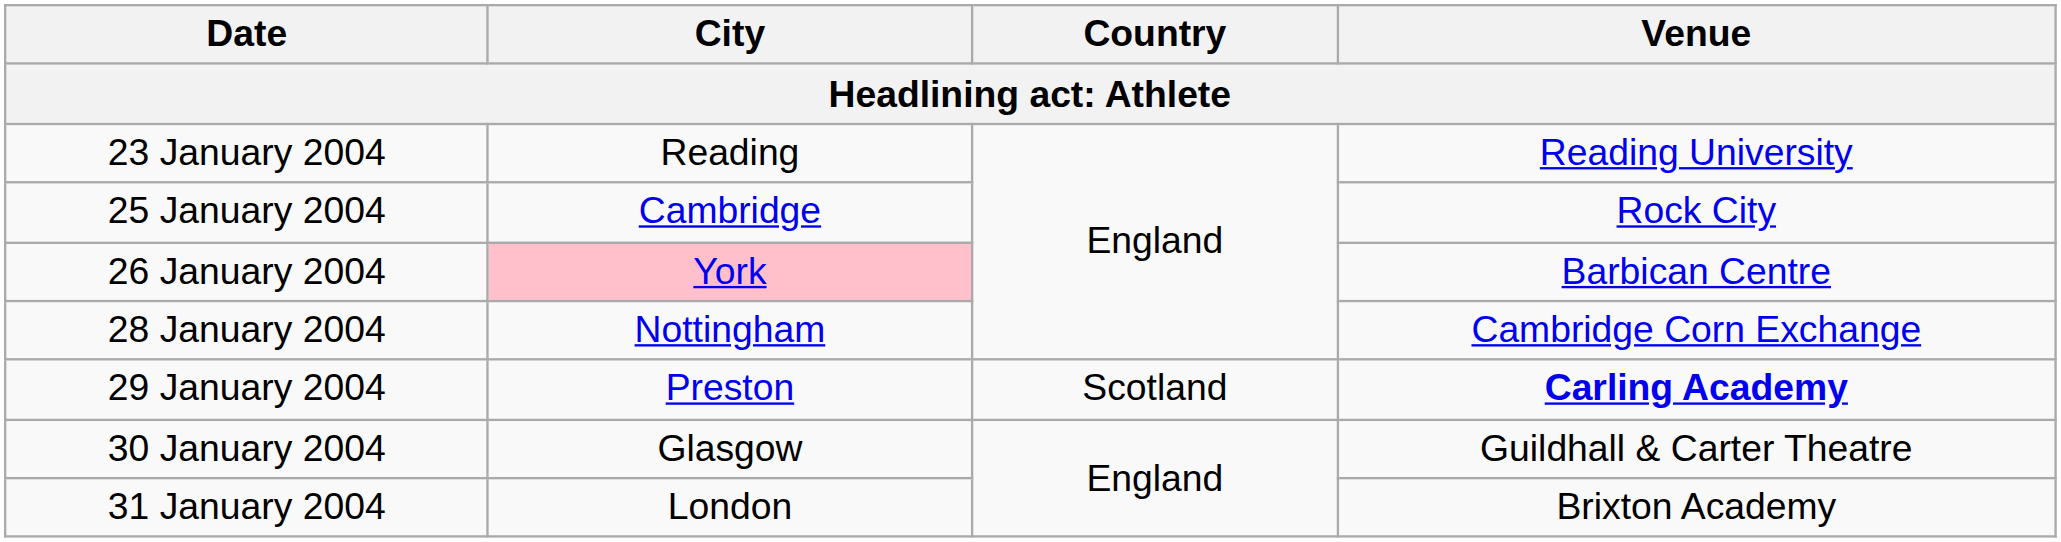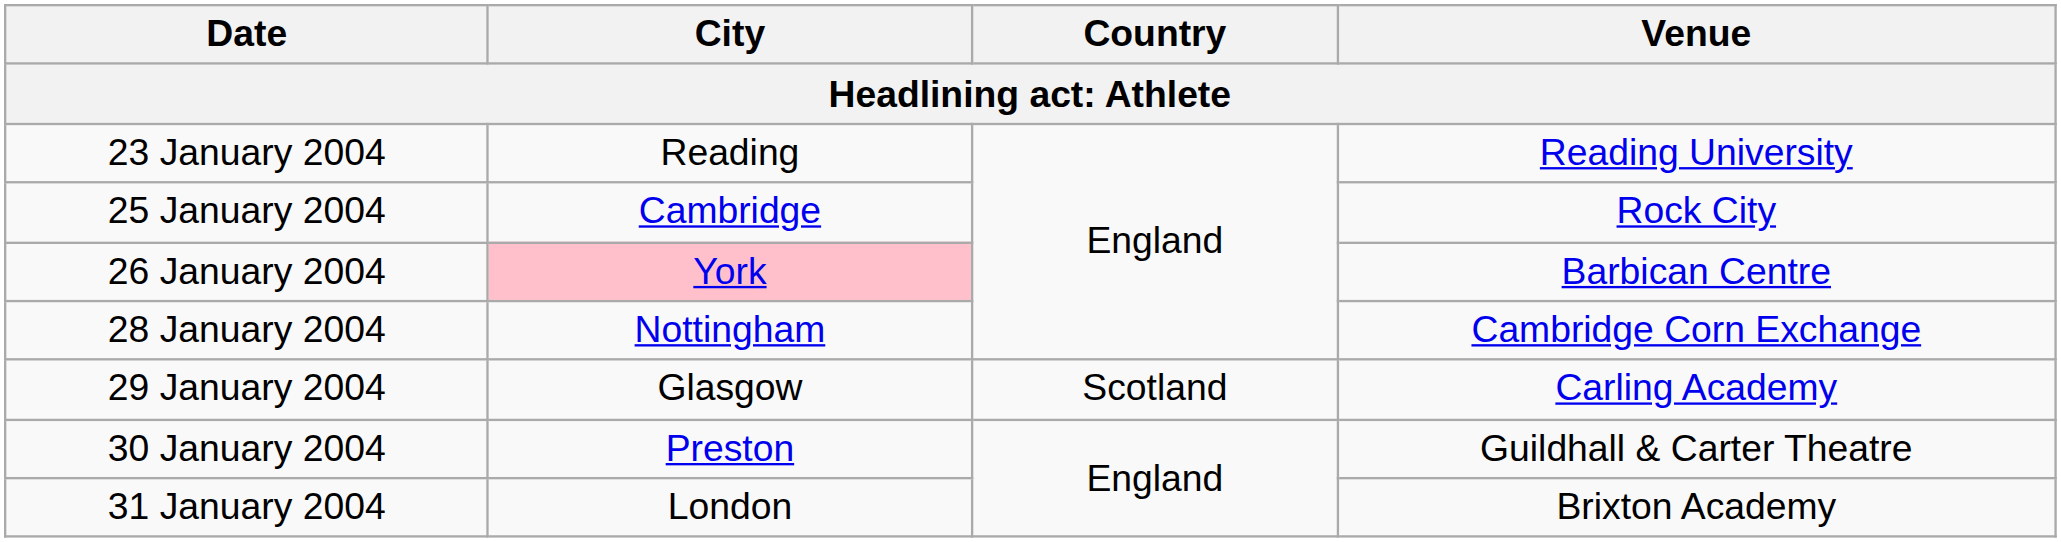29 January 2004 | City: Preston -> Glasgow
29 January 2004 | Venue: bold -> normal
30 January 2004 | City: Glasgow -> Preston
